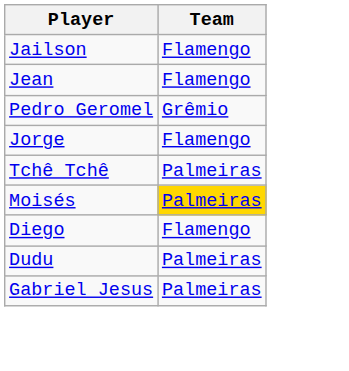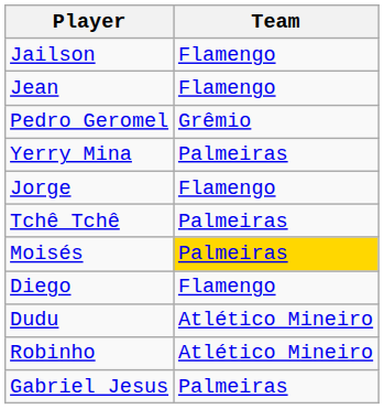+ row: Yerry Mina | Palmeiras
Dudu | Team: Palmeiras -> Atlético Mineiro
+ row: Robinho | Atlético Mineiro
